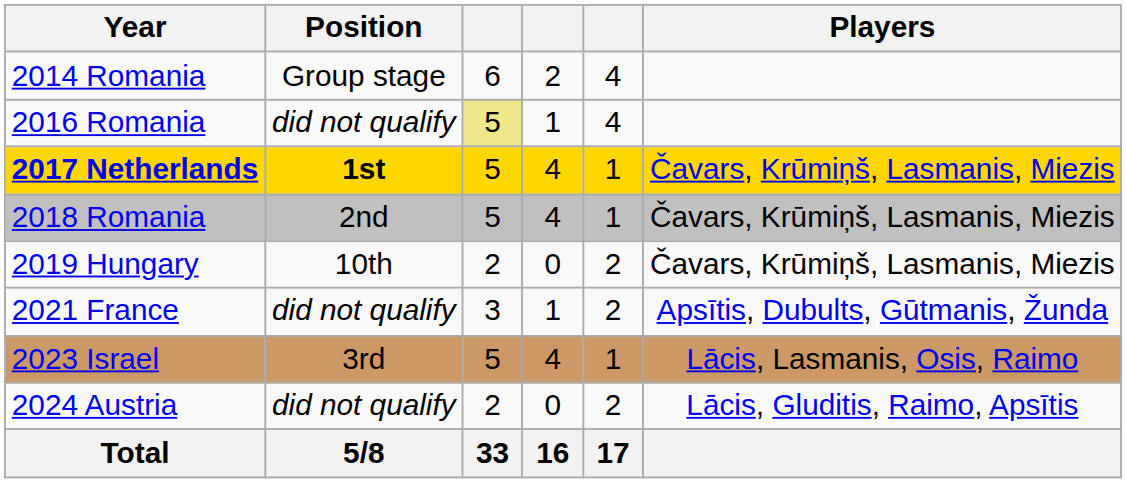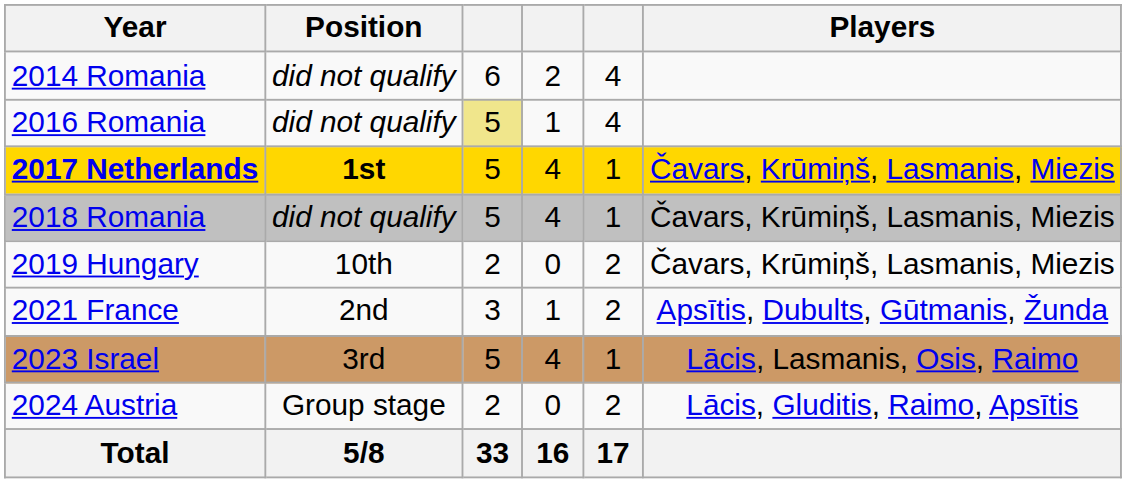2014 Romania | Position: Group stage -> did not qualify
2018 Romania | Position: 2nd -> did not qualify
2021 France | Position: did not qualify -> 2nd
2024 Austria | Position: did not qualify -> Group stage
